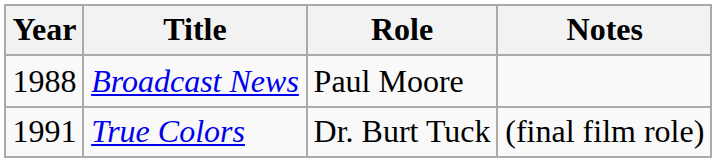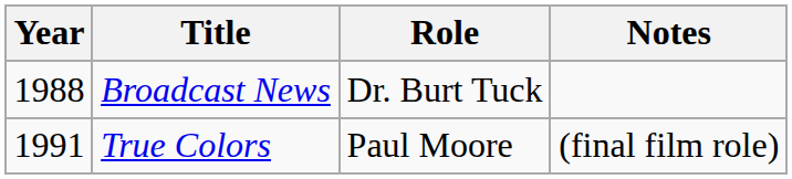Broadcast News | Role: Paul Moore -> Dr. Burt Tuck
True Colors | Role: Dr. Burt Tuck -> Paul Moore
